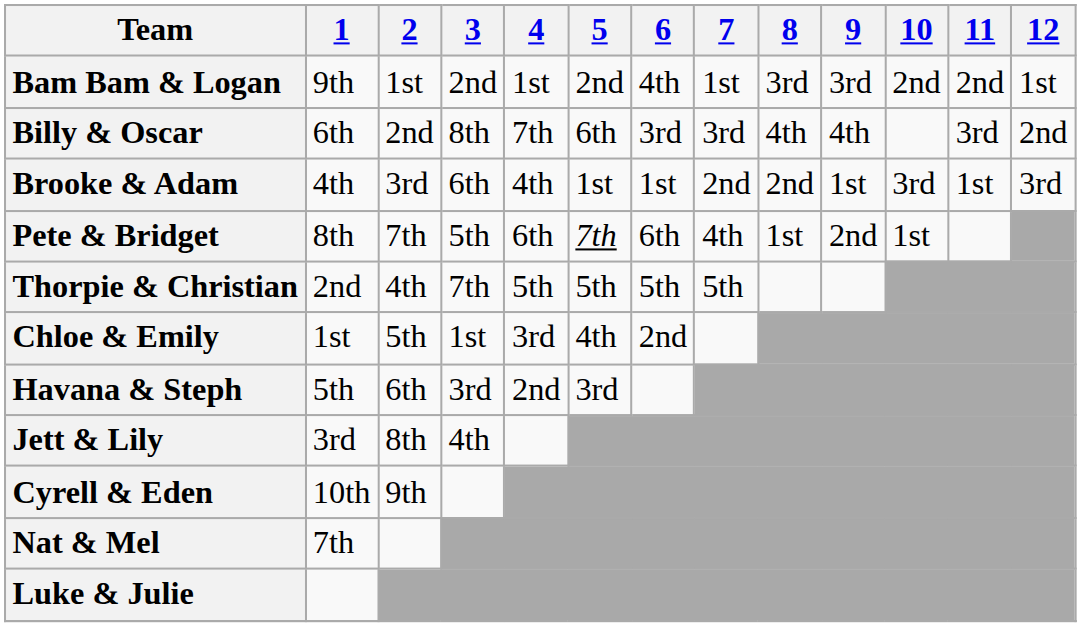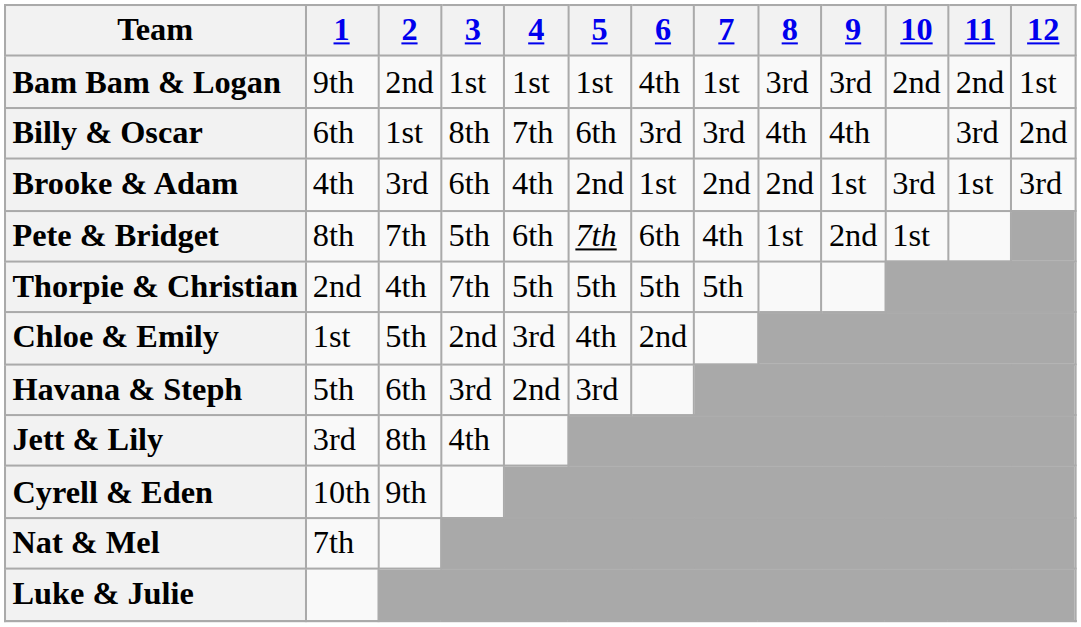Bam Bam & Logan | 2: 1st -> 2nd
Bam Bam & Logan | 3: 2nd -> 1st
Bam Bam & Logan | 5: 2nd -> 1st
Billy & Oscar | 2: 2nd -> 1st
Brooke & Adam | 5: 1st -> 2nd
Chloe & Emily | 3: 1st -> 2nd
